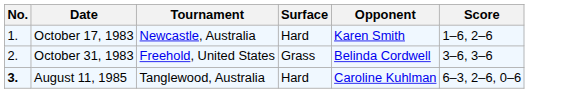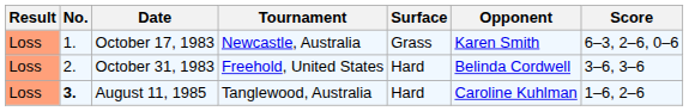+ column: Result | Loss | Loss | Loss
October 17, 1983 | Surface: Hard -> Grass
October 17, 1983 | Score: 1–6, 2–6 -> 6–3, 2–6, 0–6
October 31, 1983 | Surface: Grass -> Hard
August 11, 1985 | Score: 6–3, 2–6, 0–6 -> 1–6, 2–6
